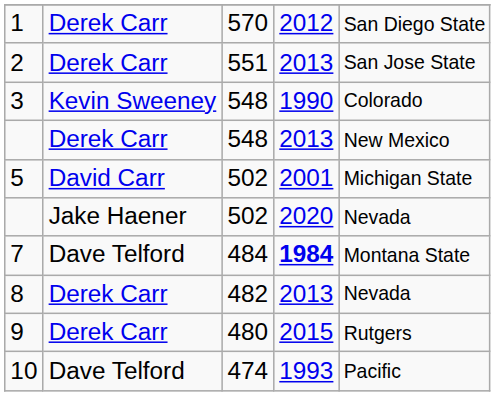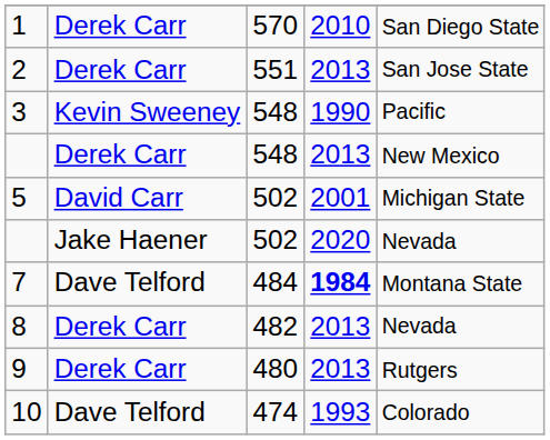1 | column 4: 2012 -> 2010
3 | column 5: Colorado -> Pacific
9 | column 4: 2015 -> 2013
10 | column 5: Pacific -> Colorado
